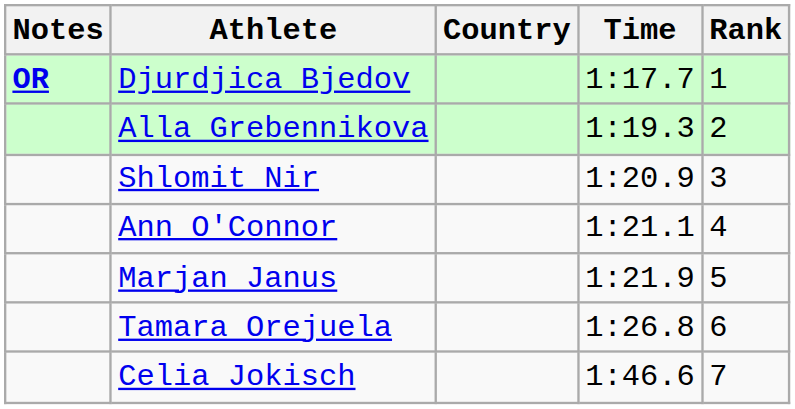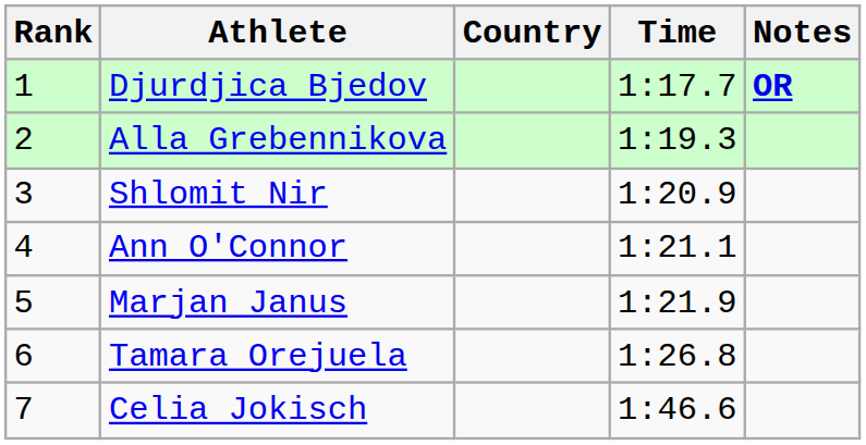columns swapped: Rank <-> Notes
